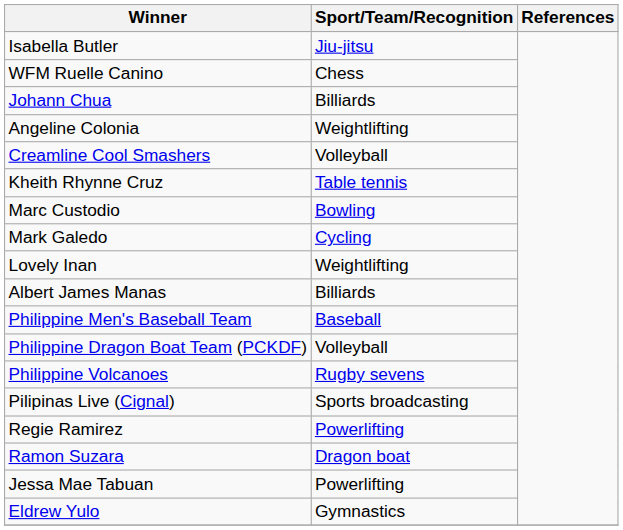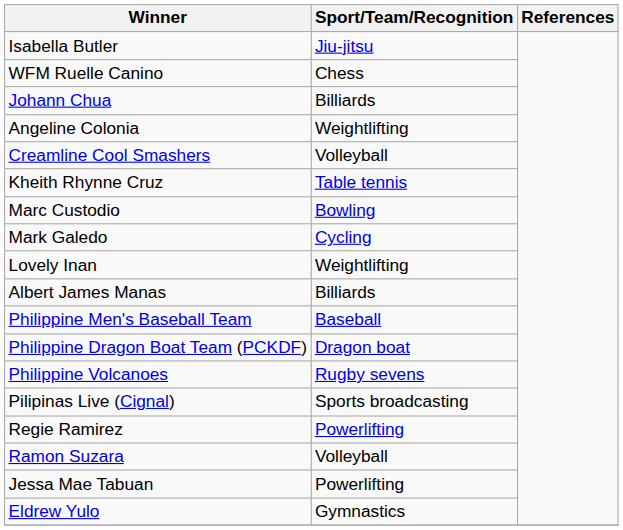Philippine Dragon Boat Team (PCKDF) | Sport/Team/Recognition: Volleyball -> Dragon boat
Ramon Suzara | Sport/Team/Recognition: Dragon boat -> Volleyball
